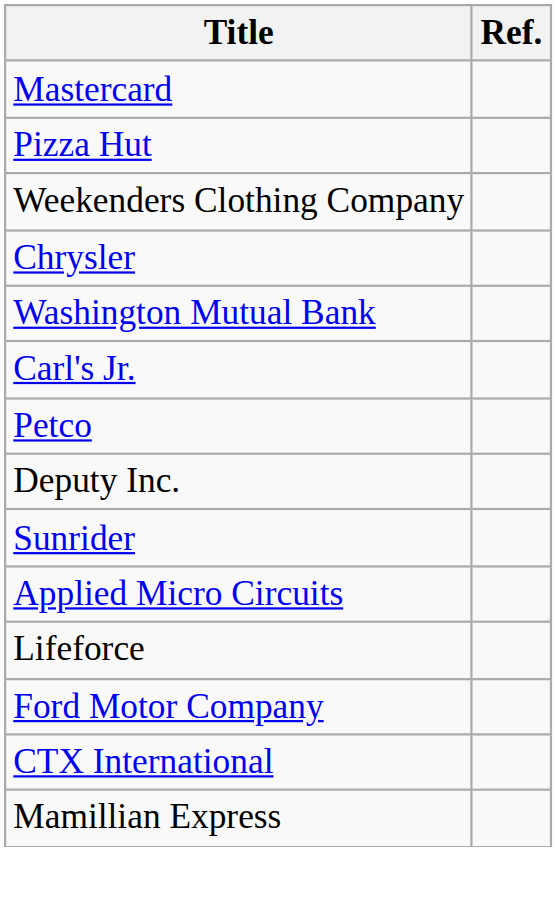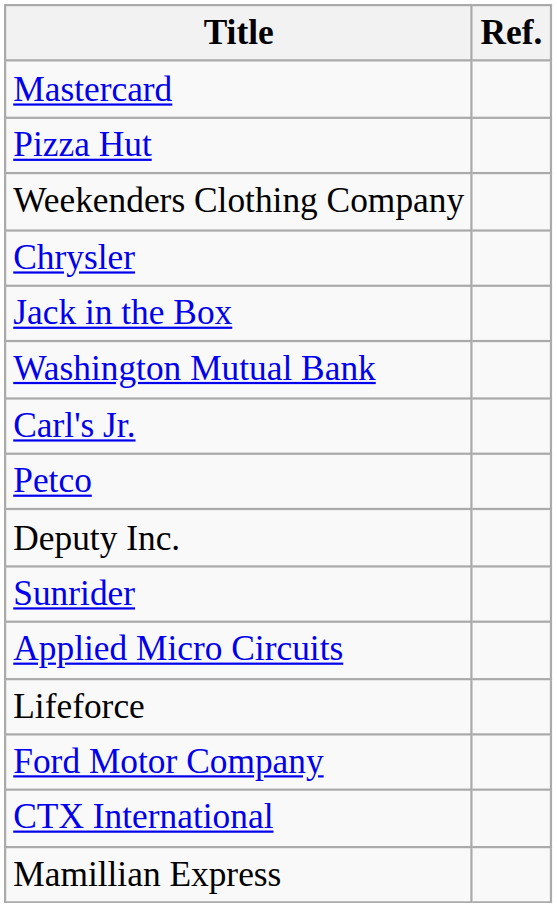+ row: Jack in the Box
